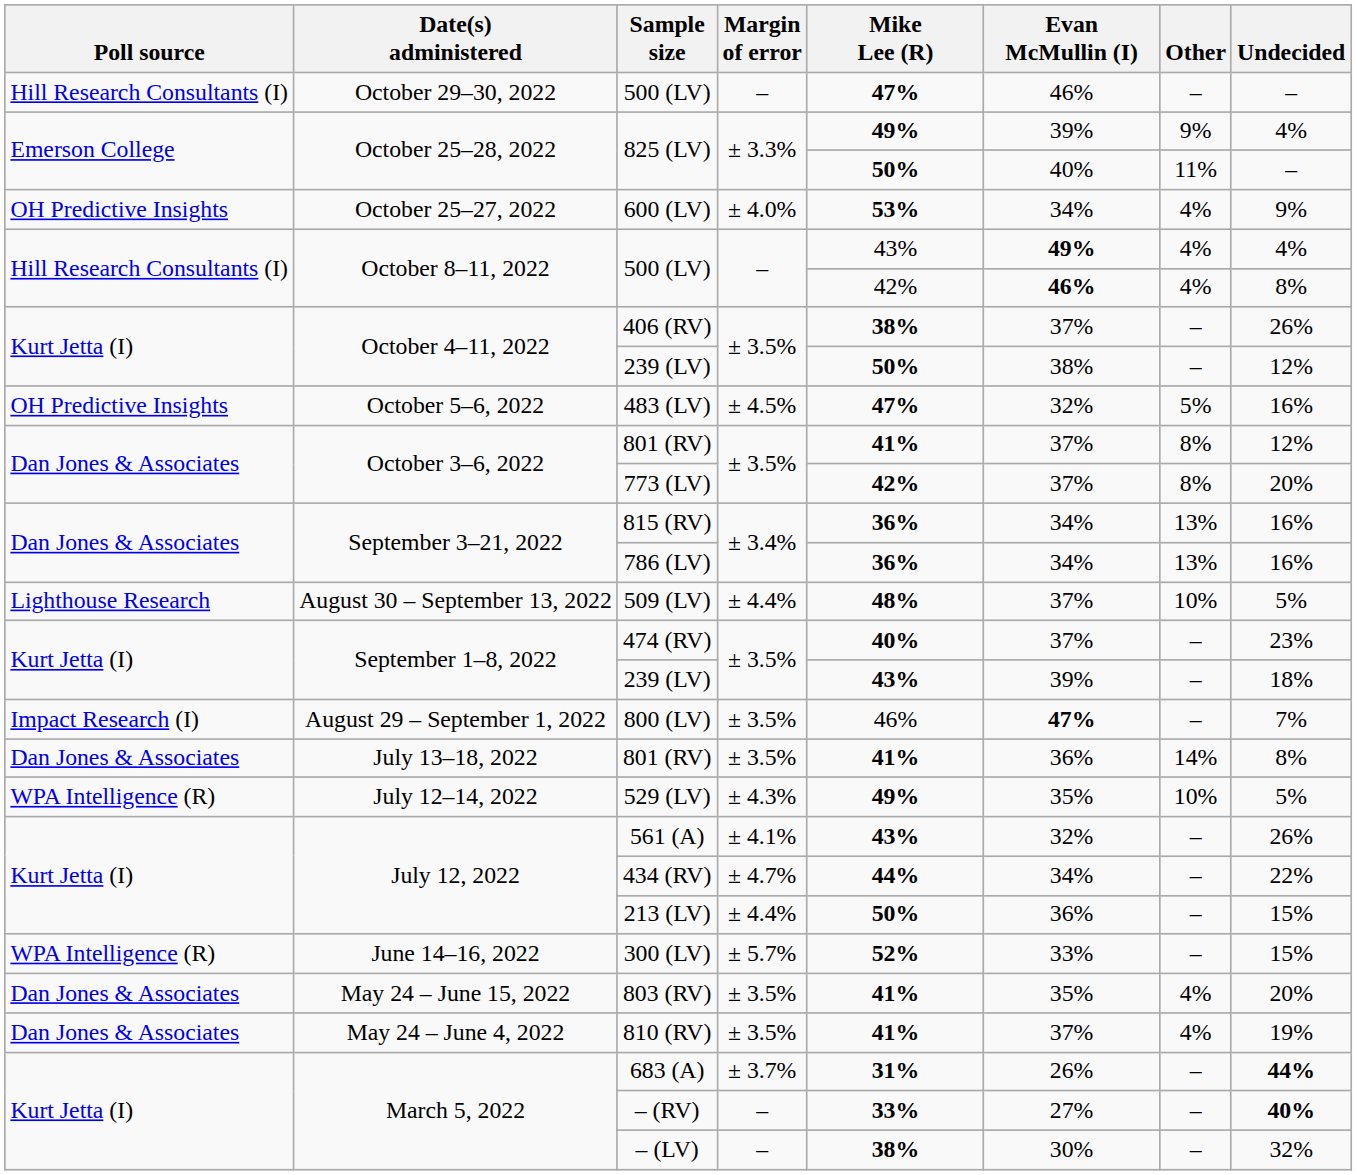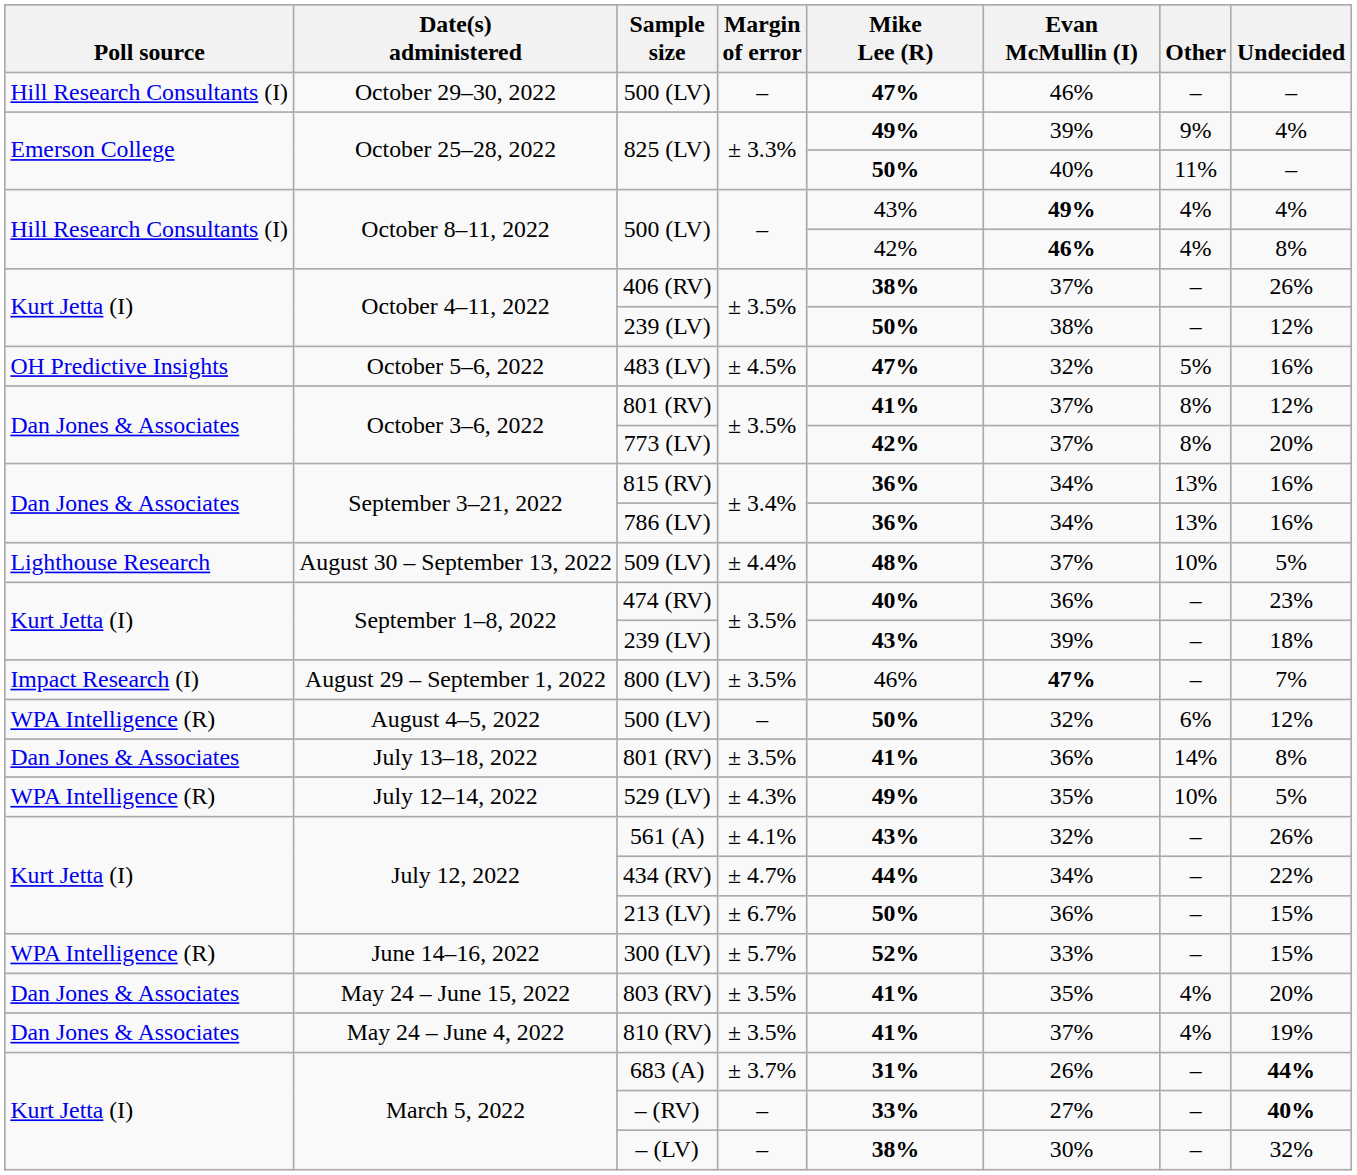- row: OH Predictive Insights | October 25–27, 2022 | 600 (LV) | ± 4.0% | 53% | 34% | 4% | 9%
474 (RV) | Evan McMullin (I): 37% -> 36%
+ row: WPA Intelligence (R) | August 4–5, 2022 | 500 (LV) | – | 50% | 32% | 6% | 12%
213 (LV) | Margin of error: ± 4.4% -> ± 6.7%
